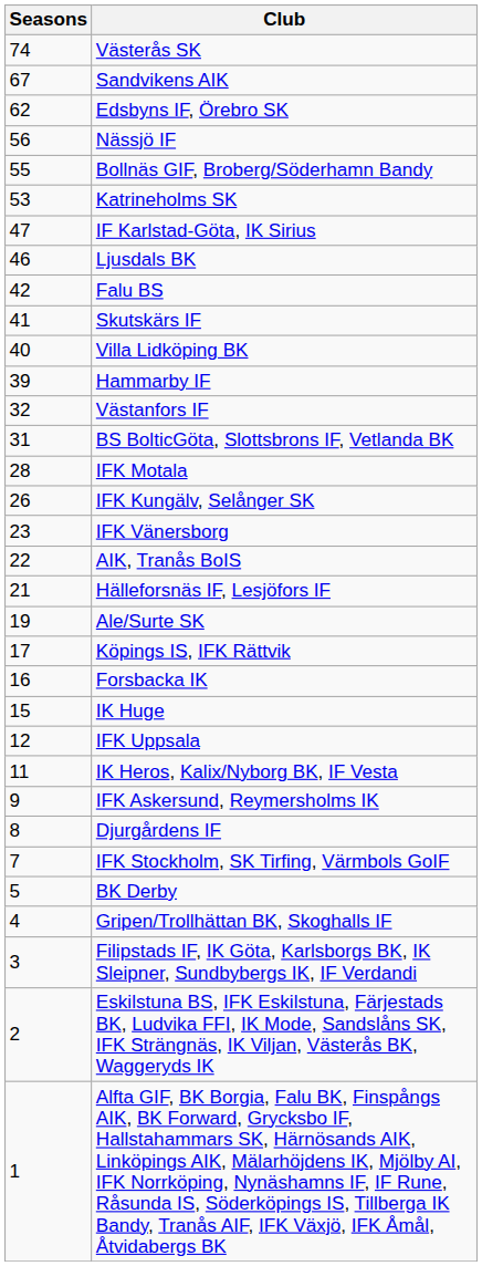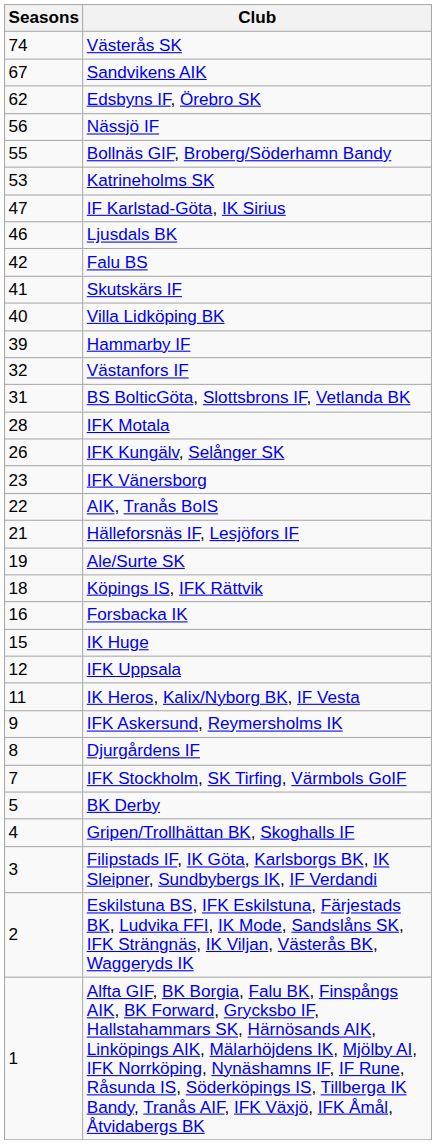Köpings IS, IFK Rättvik | Seasons: 17 -> 18
